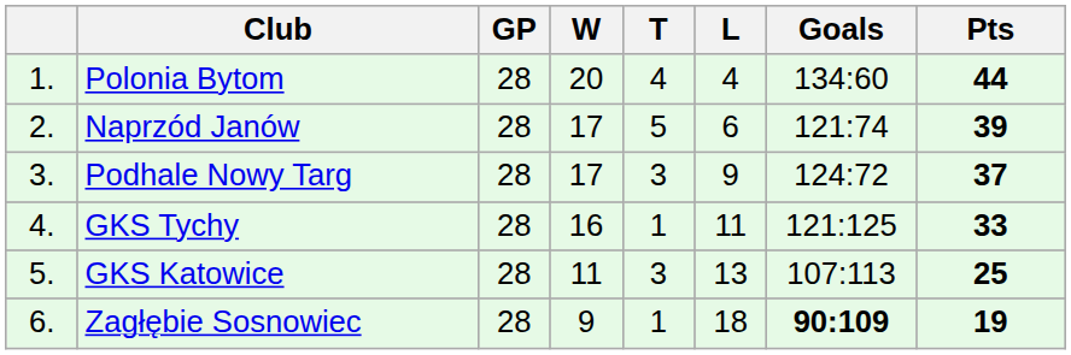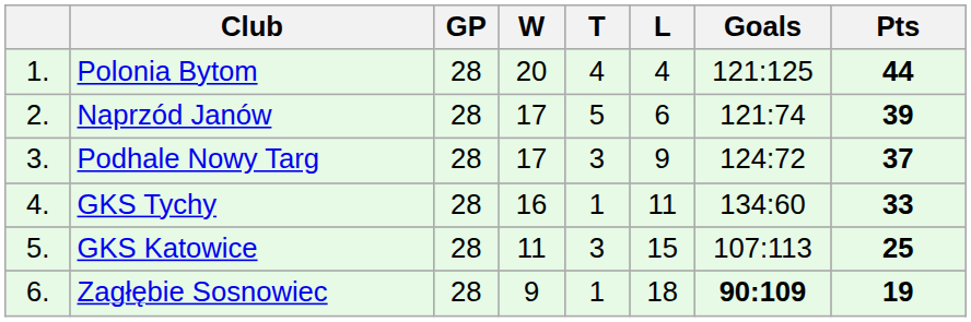Polonia Bytom | Goals: 134:60 -> 121:125
GKS Tychy | Goals: 121:125 -> 134:60
GKS Katowice | L: 13 -> 15
